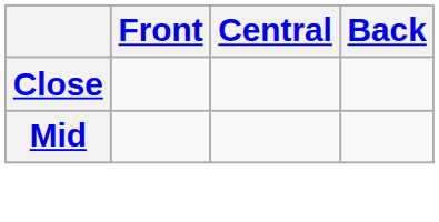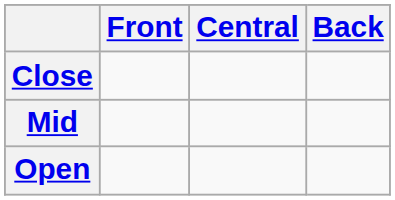+ row: Open
